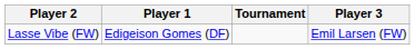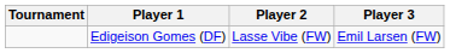columns swapped: Tournament <-> Player 2
